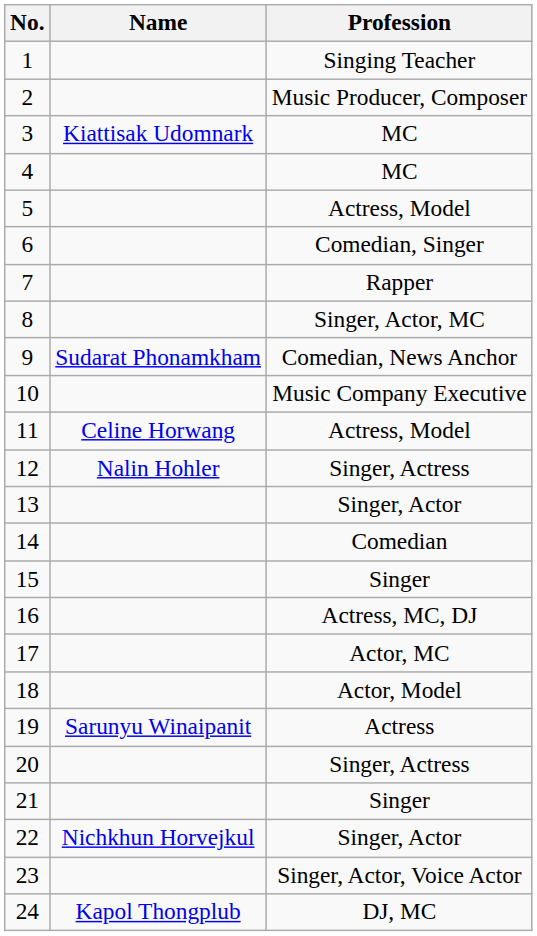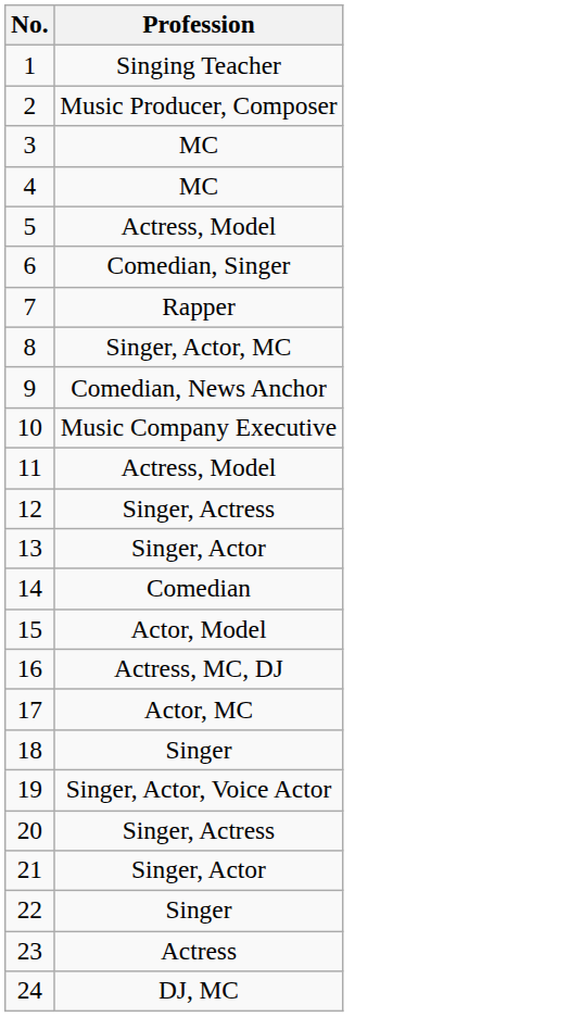- column: Name | Kiattisak Udomnark | Sudarat Phonamkham | Celine Horwang | Nalin Hohler | Sarunyu Winaipanit | Nichkhun Horvejkul | Kapol Thongplub
15 | Profession: Singer -> Actor, Model
18 | Profession: Actor, Model -> Singer
19 | Profession: Actress -> Singer, Actor, Voice Actor
21 | Profession: Singer -> Singer, Actor
22 | Profession: Singer, Actor -> Singer
23 | Profession: Singer, Actor, Voice Actor -> Actress
